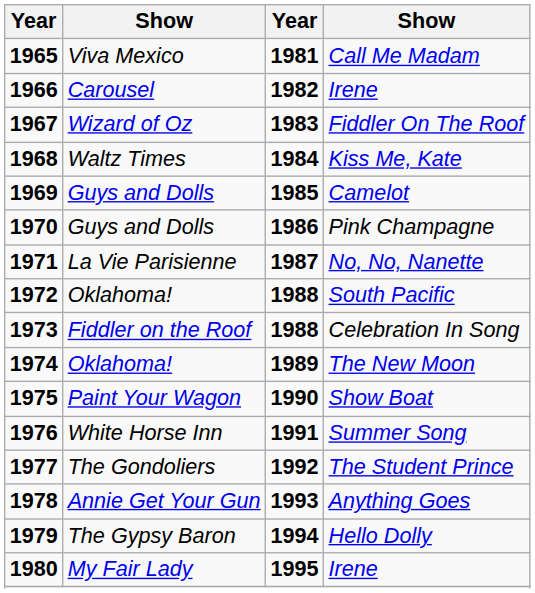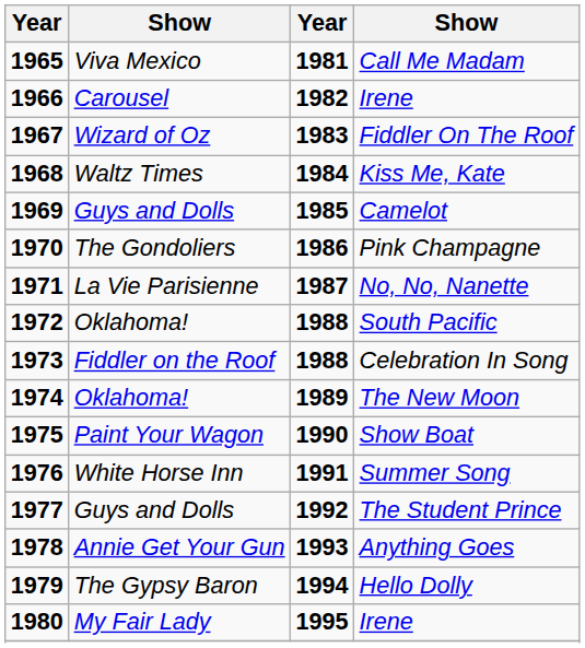Pink Champagne | column 2: Guys and Dolls -> The Gondoliers
The Student Prince | column 2: The Gondoliers -> Guys and Dolls
